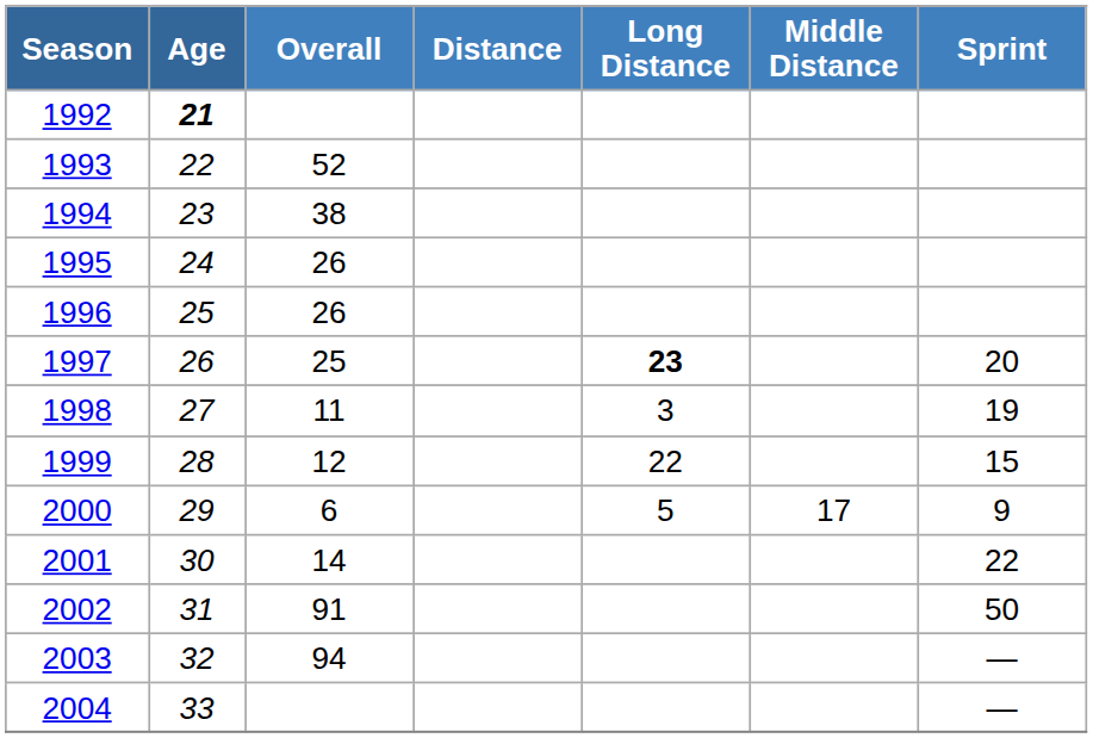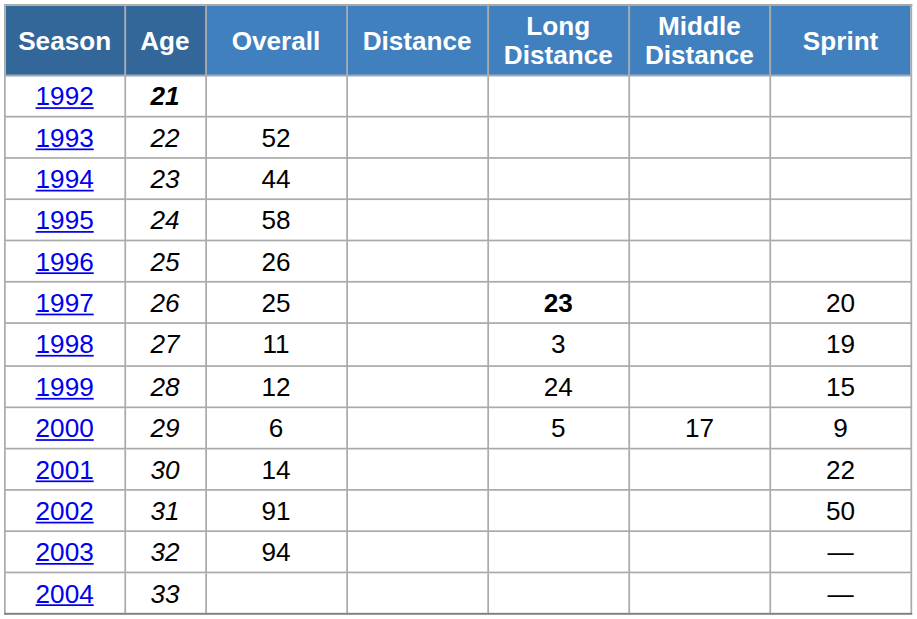1994 | Overall: 38 -> 44
1995 | Overall: 26 -> 58
1999 | Long Distance: 22 -> 24
